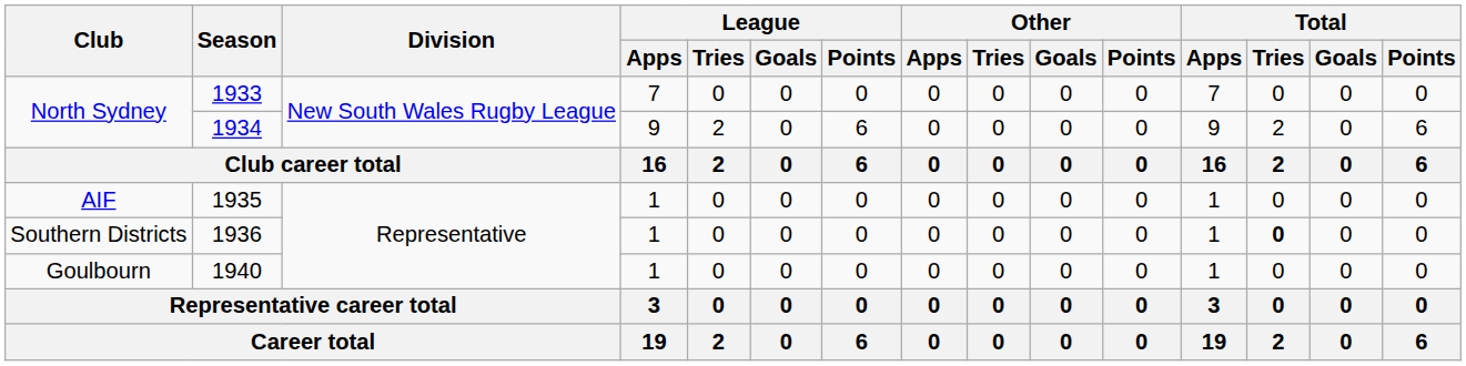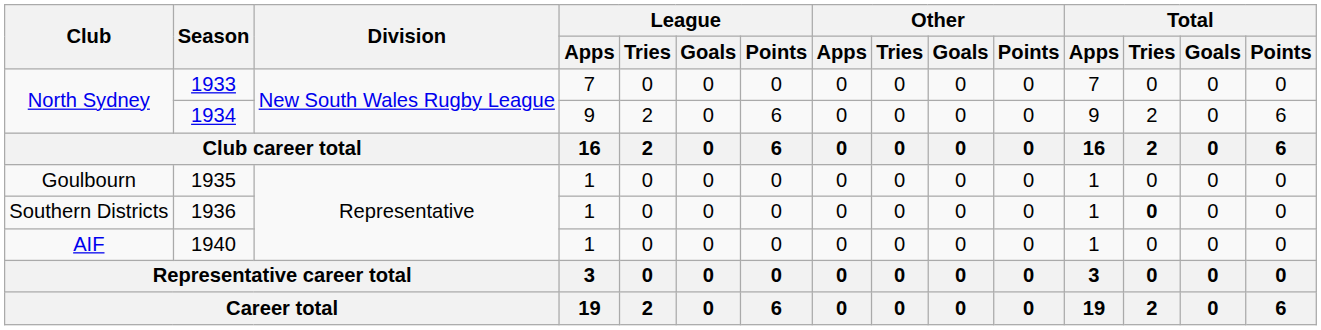1935 | Club: AIF -> Goulbourn
1940 | Club: Goulbourn -> AIF
